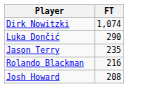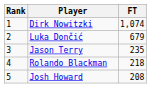+ column: Rank | 1 | 2 | 3 | 4 | 5
Luka Dončić | FT: 290 -> 679
Rolando Blackman | FT: 216 -> 218
